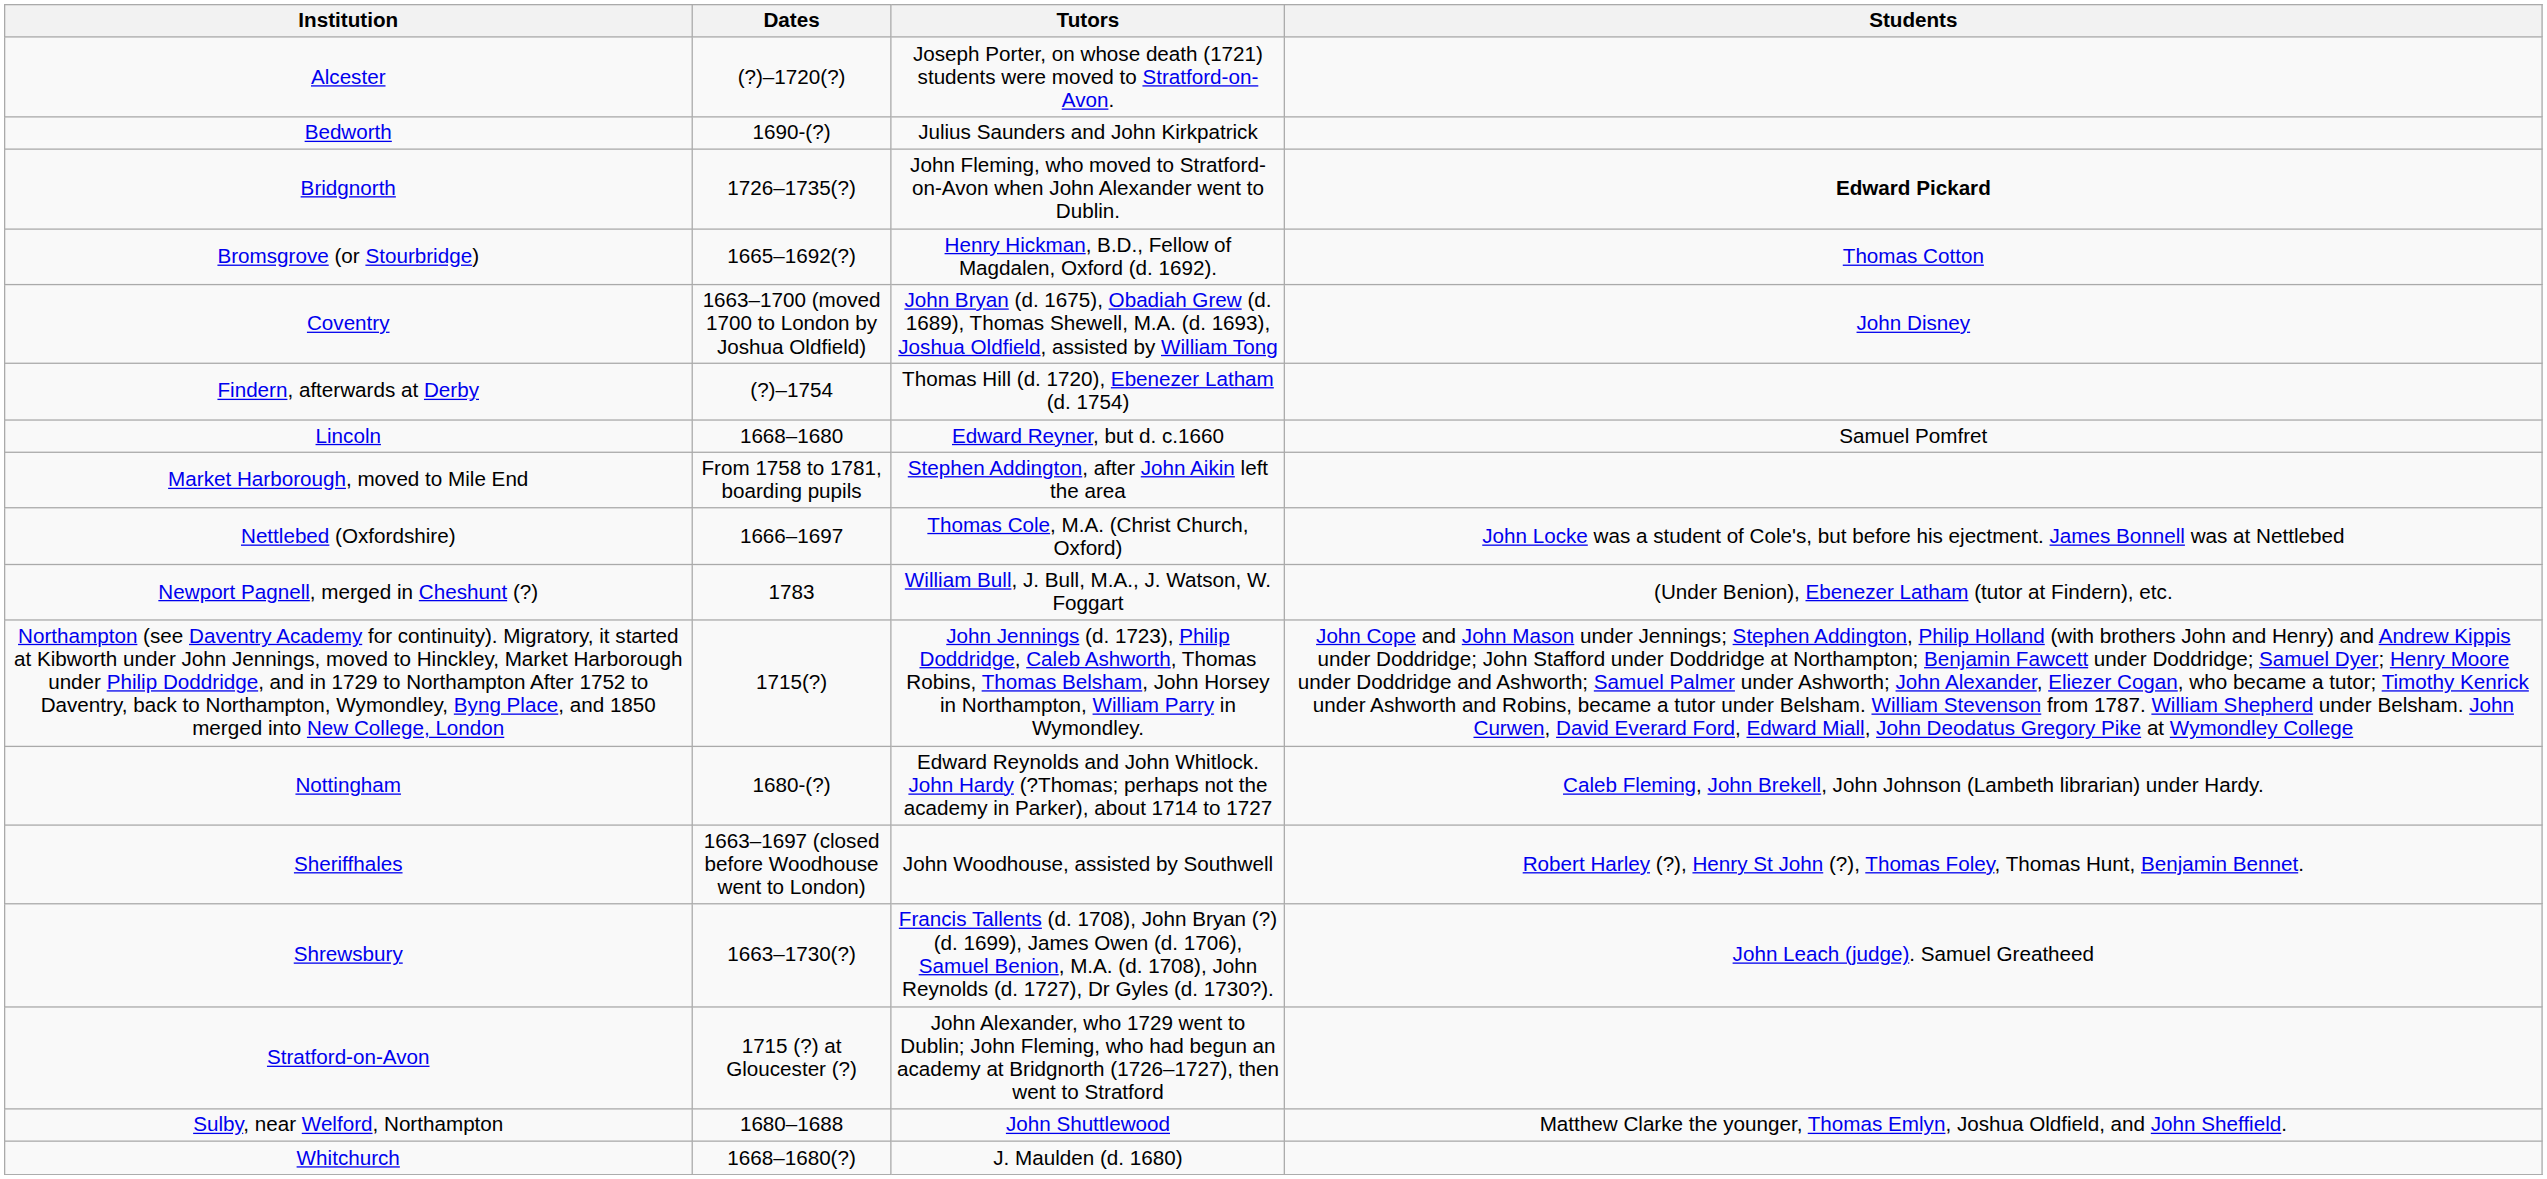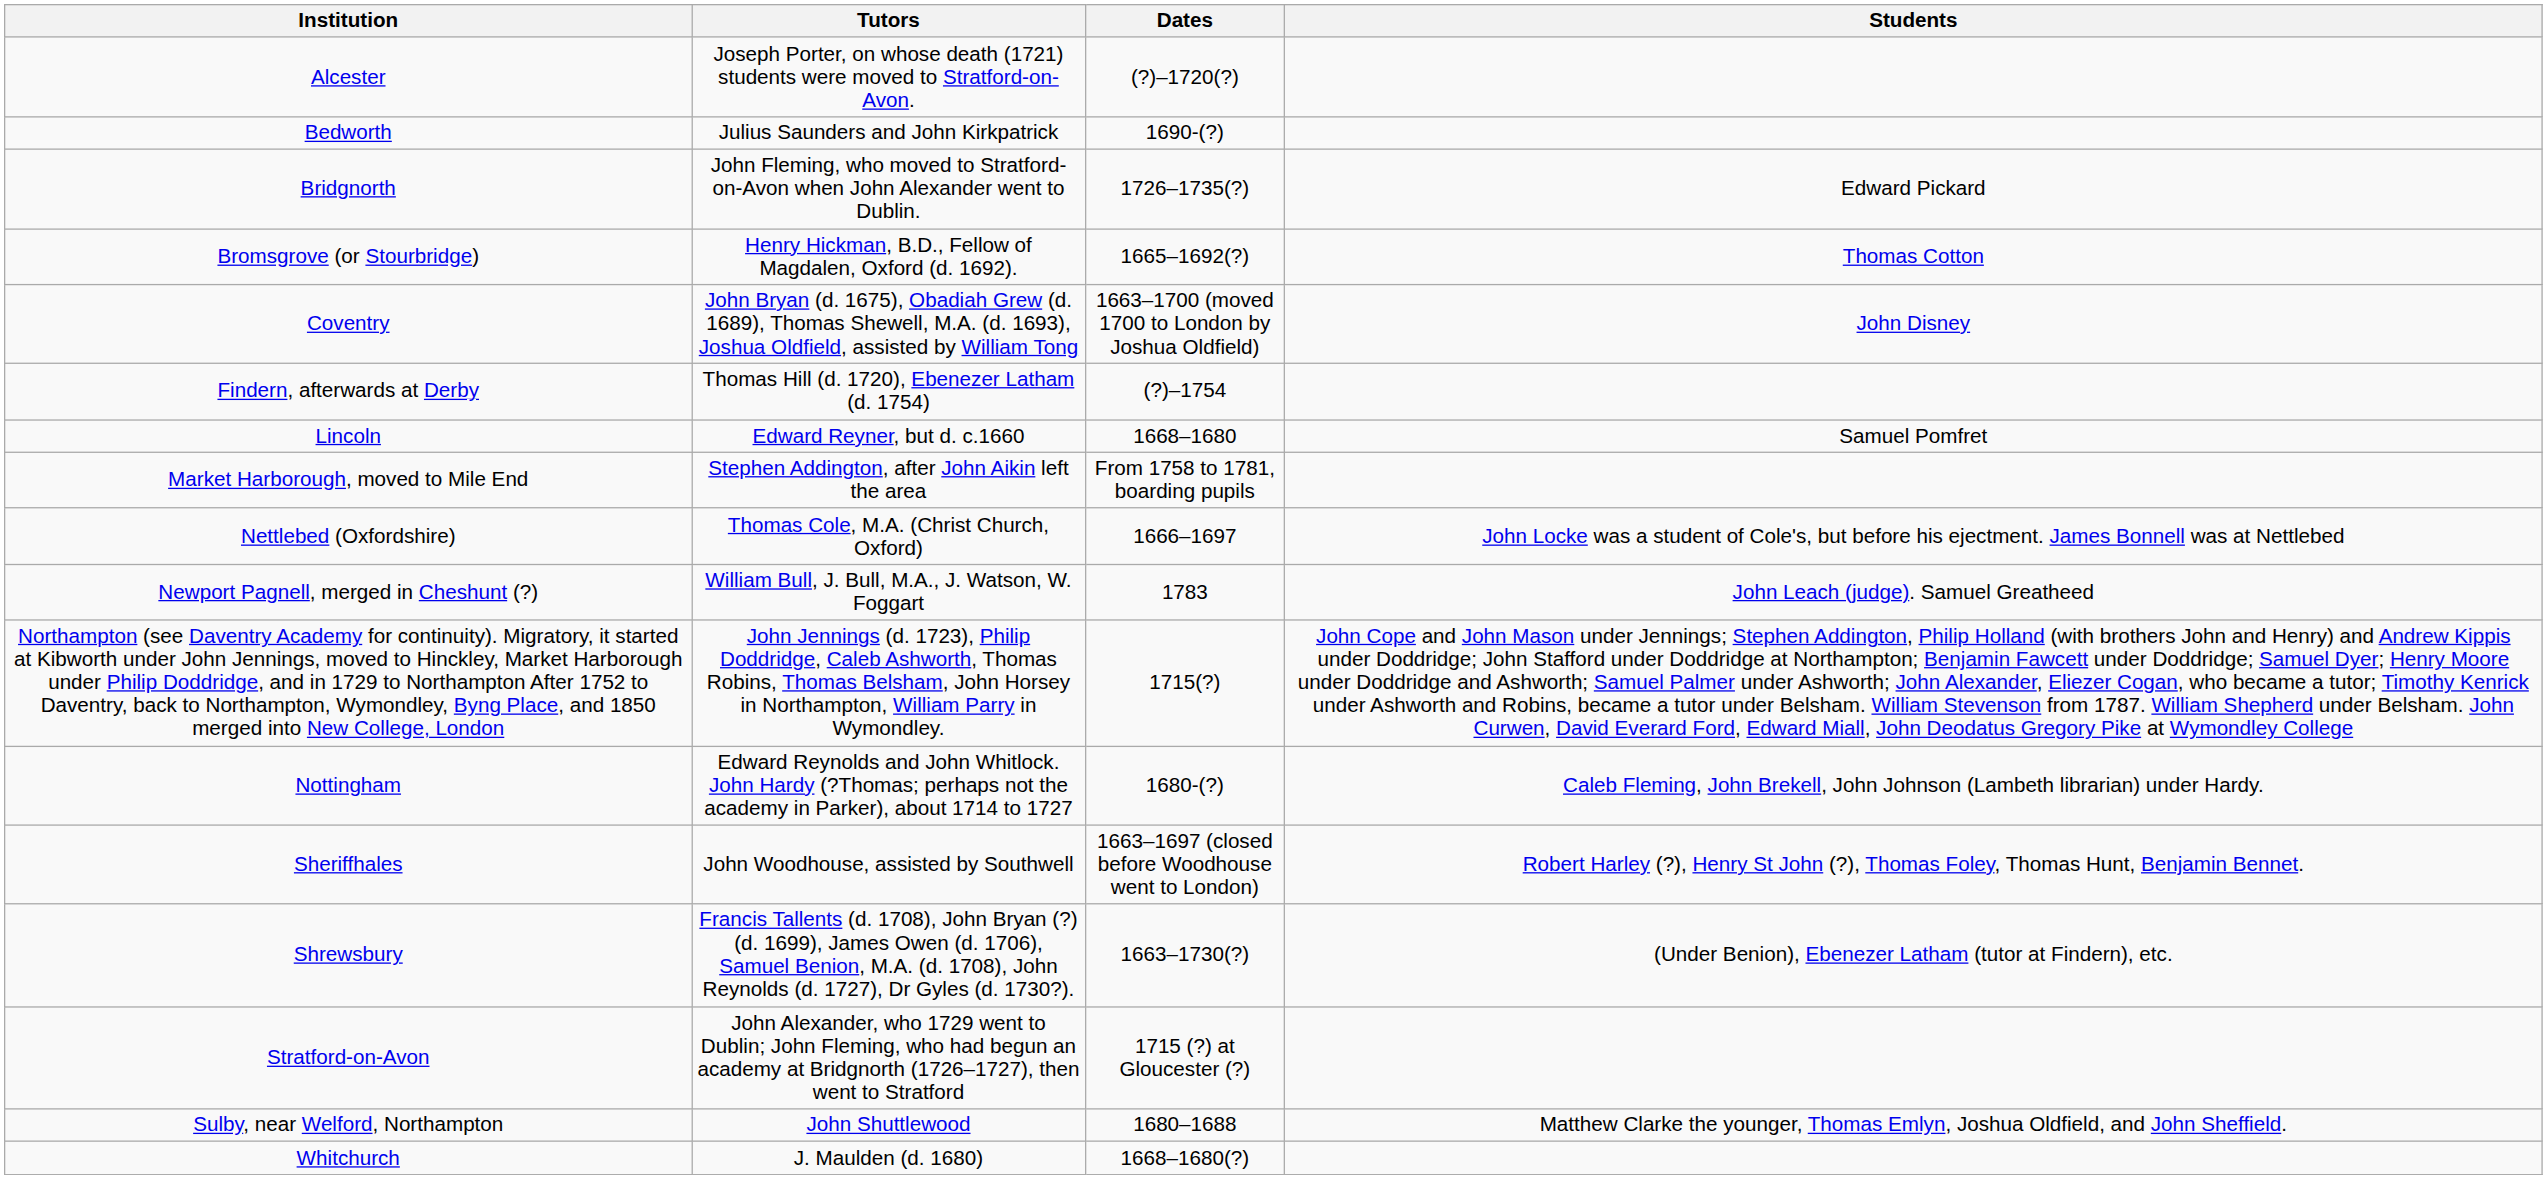columns swapped: Dates <-> Tutors
Bridgnorth | Students: bold -> normal
Newport Pagnell, merged in Cheshunt (?) | Students: (Under Benion), Ebenezer Latham (tutor at Findern), etc. -> John Leach (judge). Samuel Greatheed
Shrewsbury | Students: John Leach (judge). Samuel Greatheed -> (Under Benion), Ebenezer Latham (tutor at Findern), etc.
